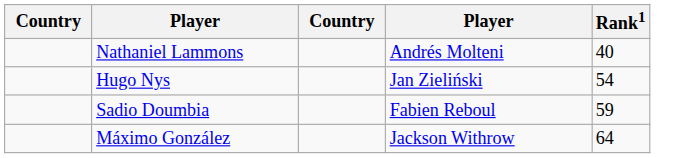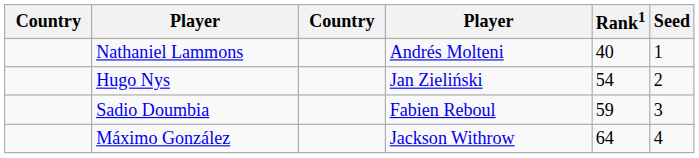+ column: Seed | 1 | 2 | 3 | 4
